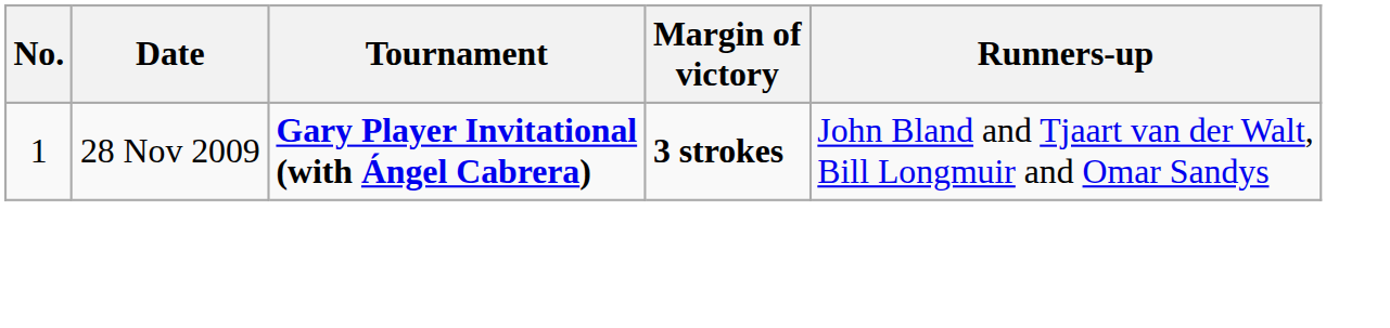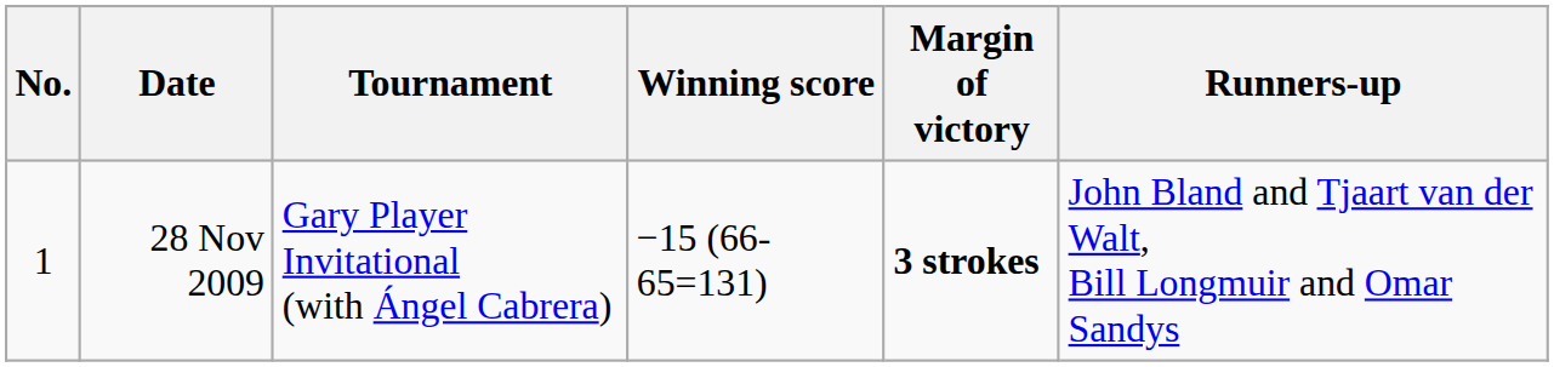+ column: Winning score | −15 (66-65=131)
28 Nov 2009 | Tournament: bold -> normal
